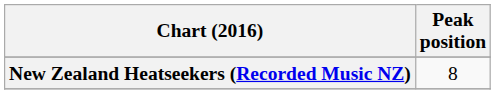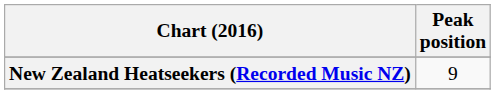New Zealand Heatseekers (Recorded Music NZ) | Peak position: 8 -> 9
